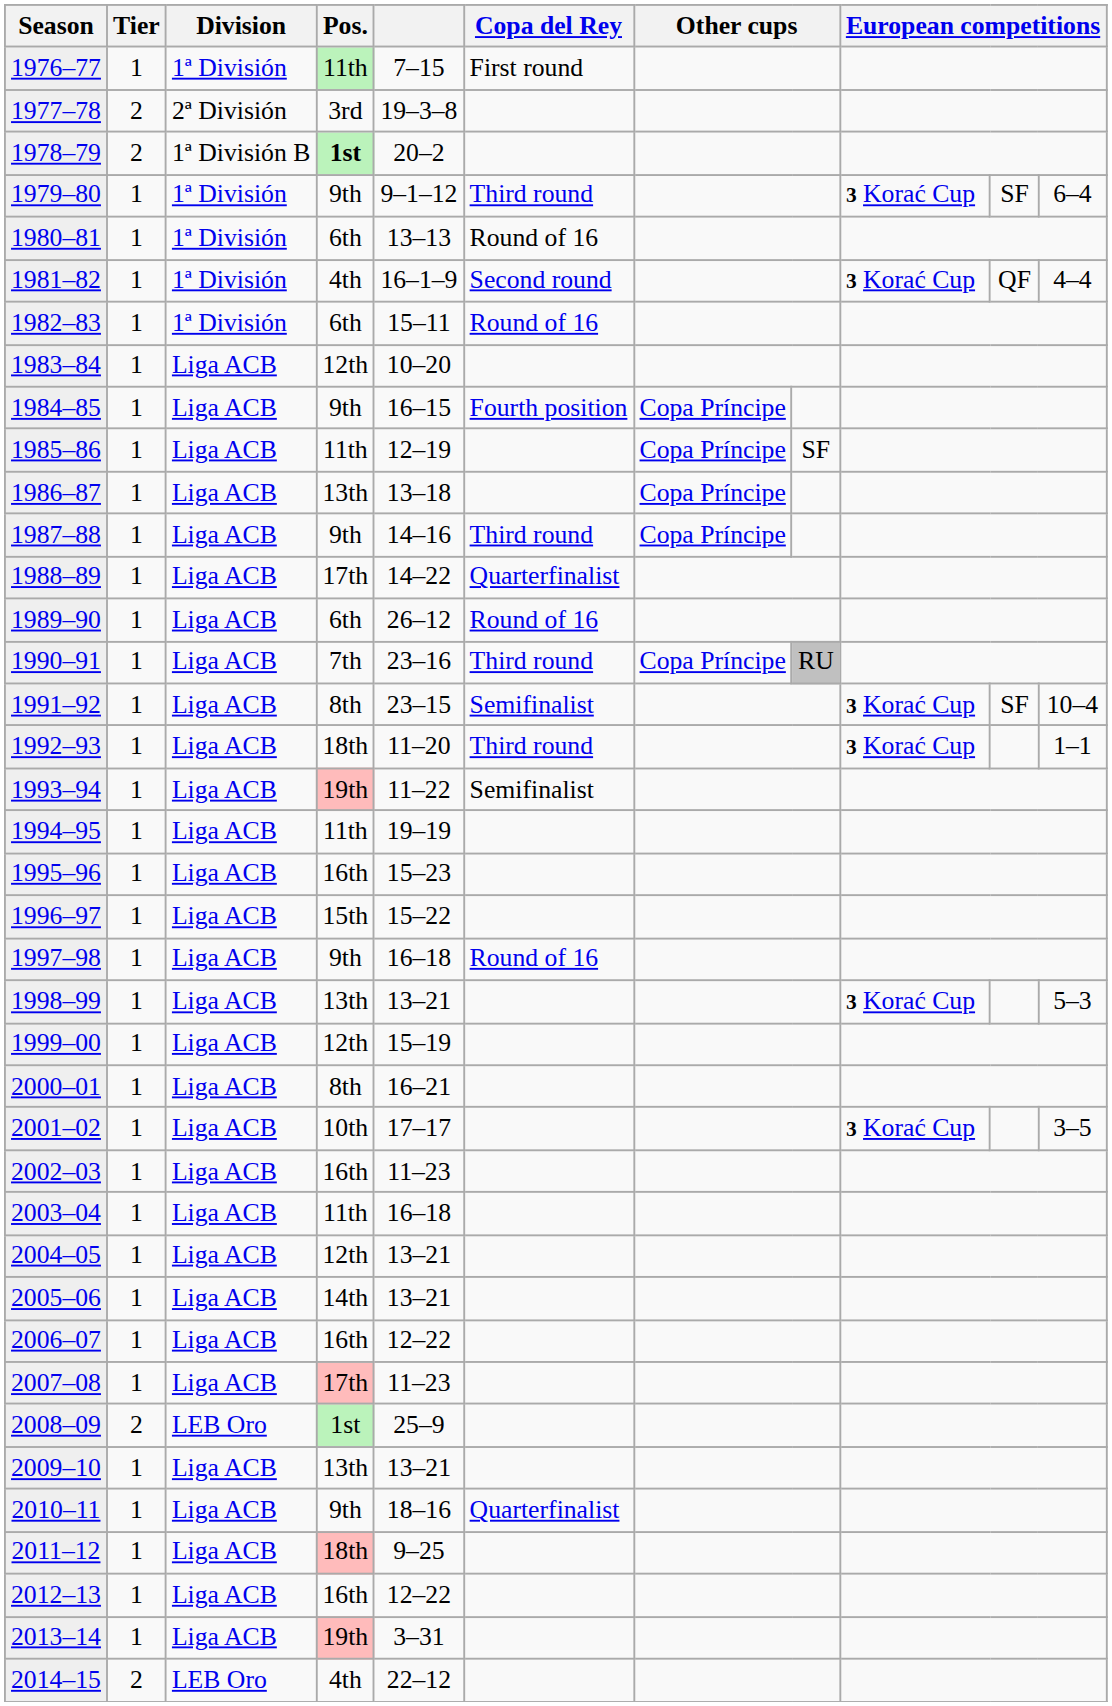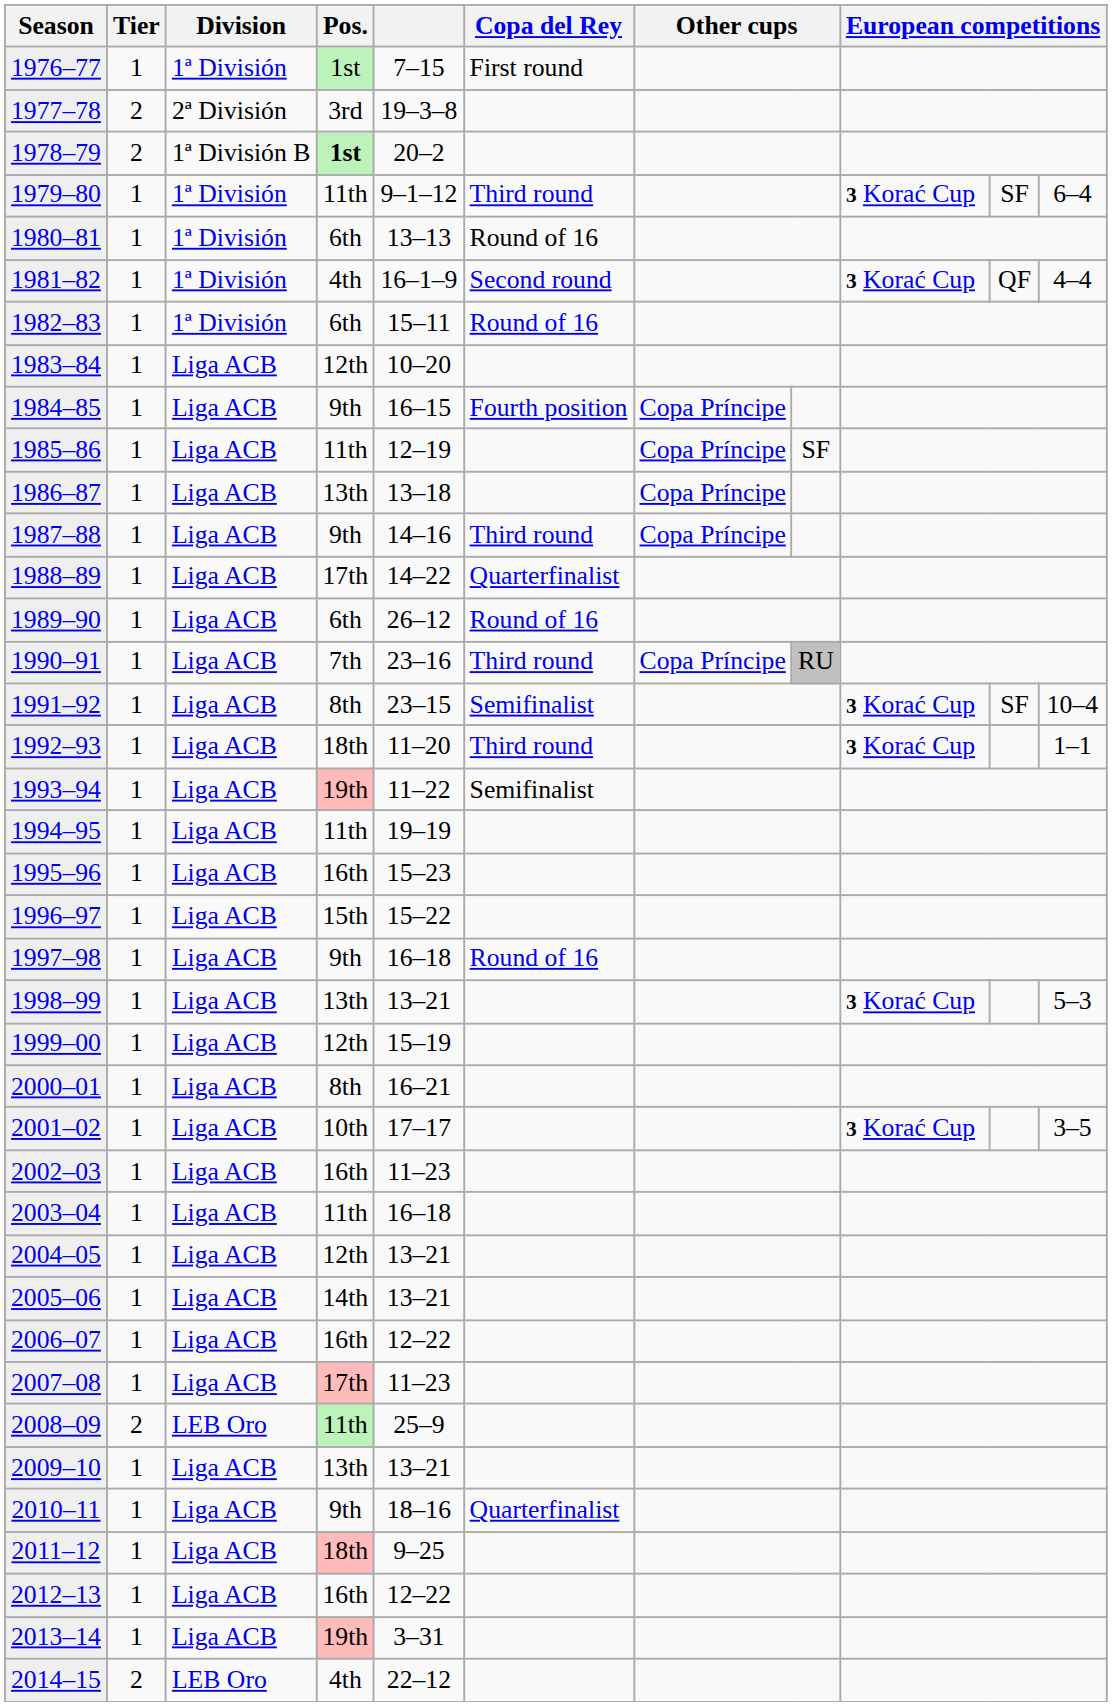1976–77 | Pos.: 11th -> 1st
1979–80 | Pos.: 9th -> 11th
2008–09 | Pos.: 1st -> 11th
